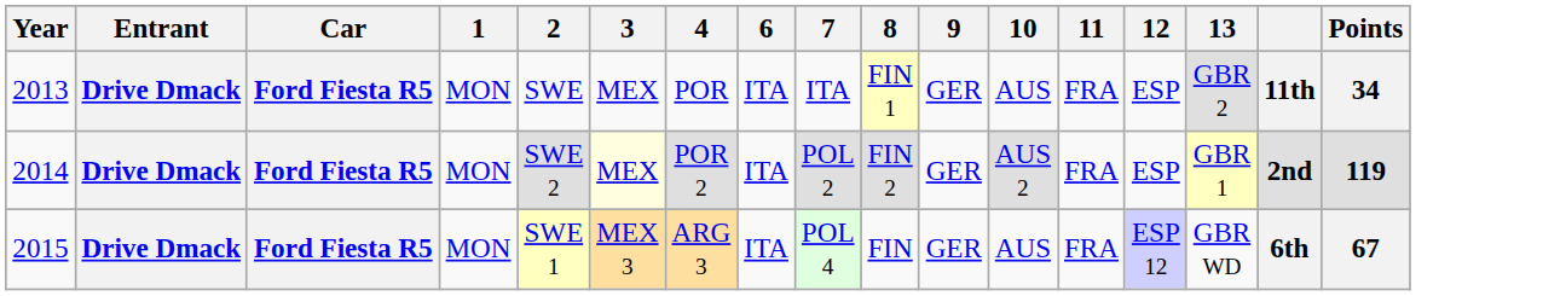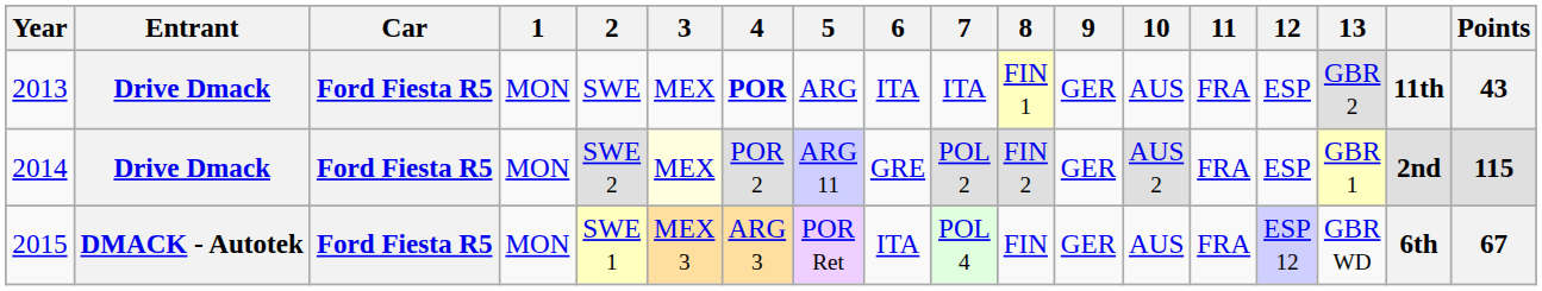+ column: 5 | ARG | ARG 11 | POR Ret
2013 | 4: normal -> bold
2013 | Points: 34 -> 43
2014 | 6: ITA -> GRE
2014 | Points: 119 -> 115
2015 | Entrant: Drive Dmack -> DMACK - Autotek
